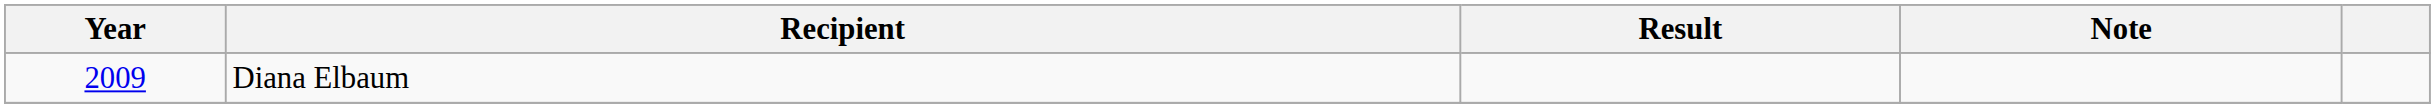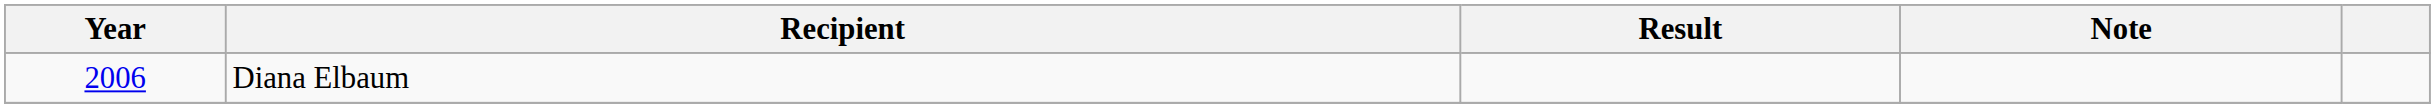Diana Elbaum | Year: 2009 -> 2006
